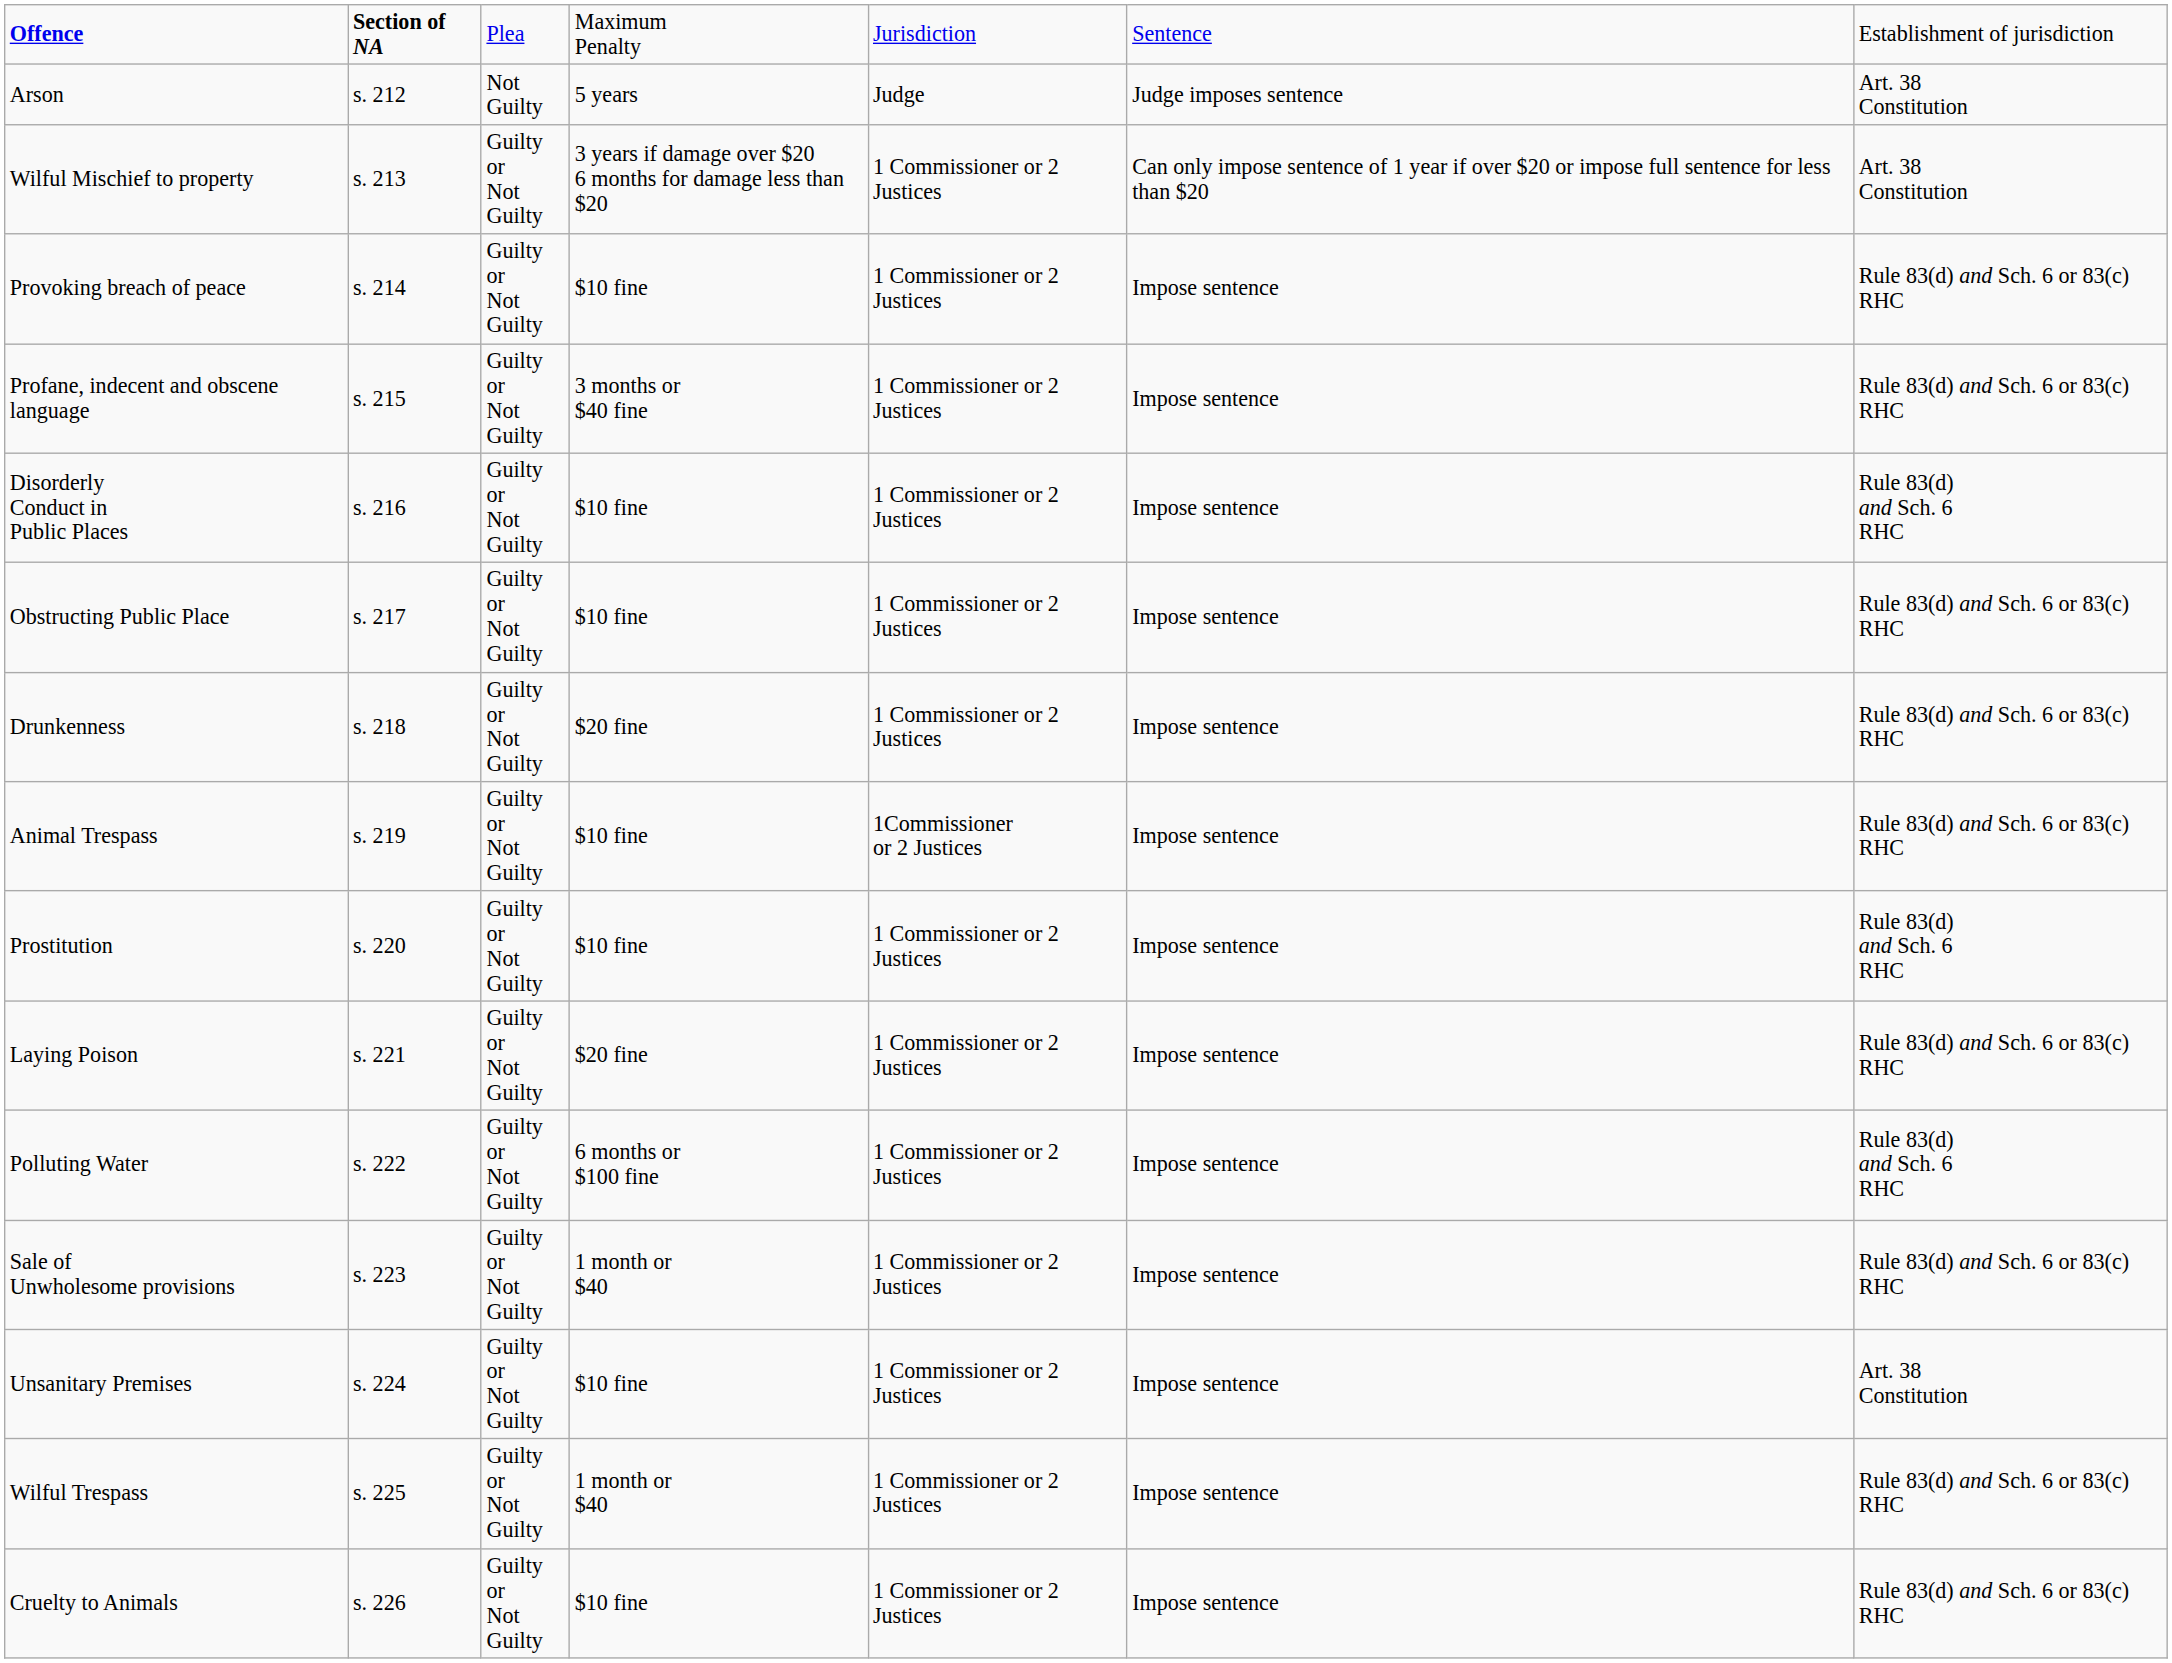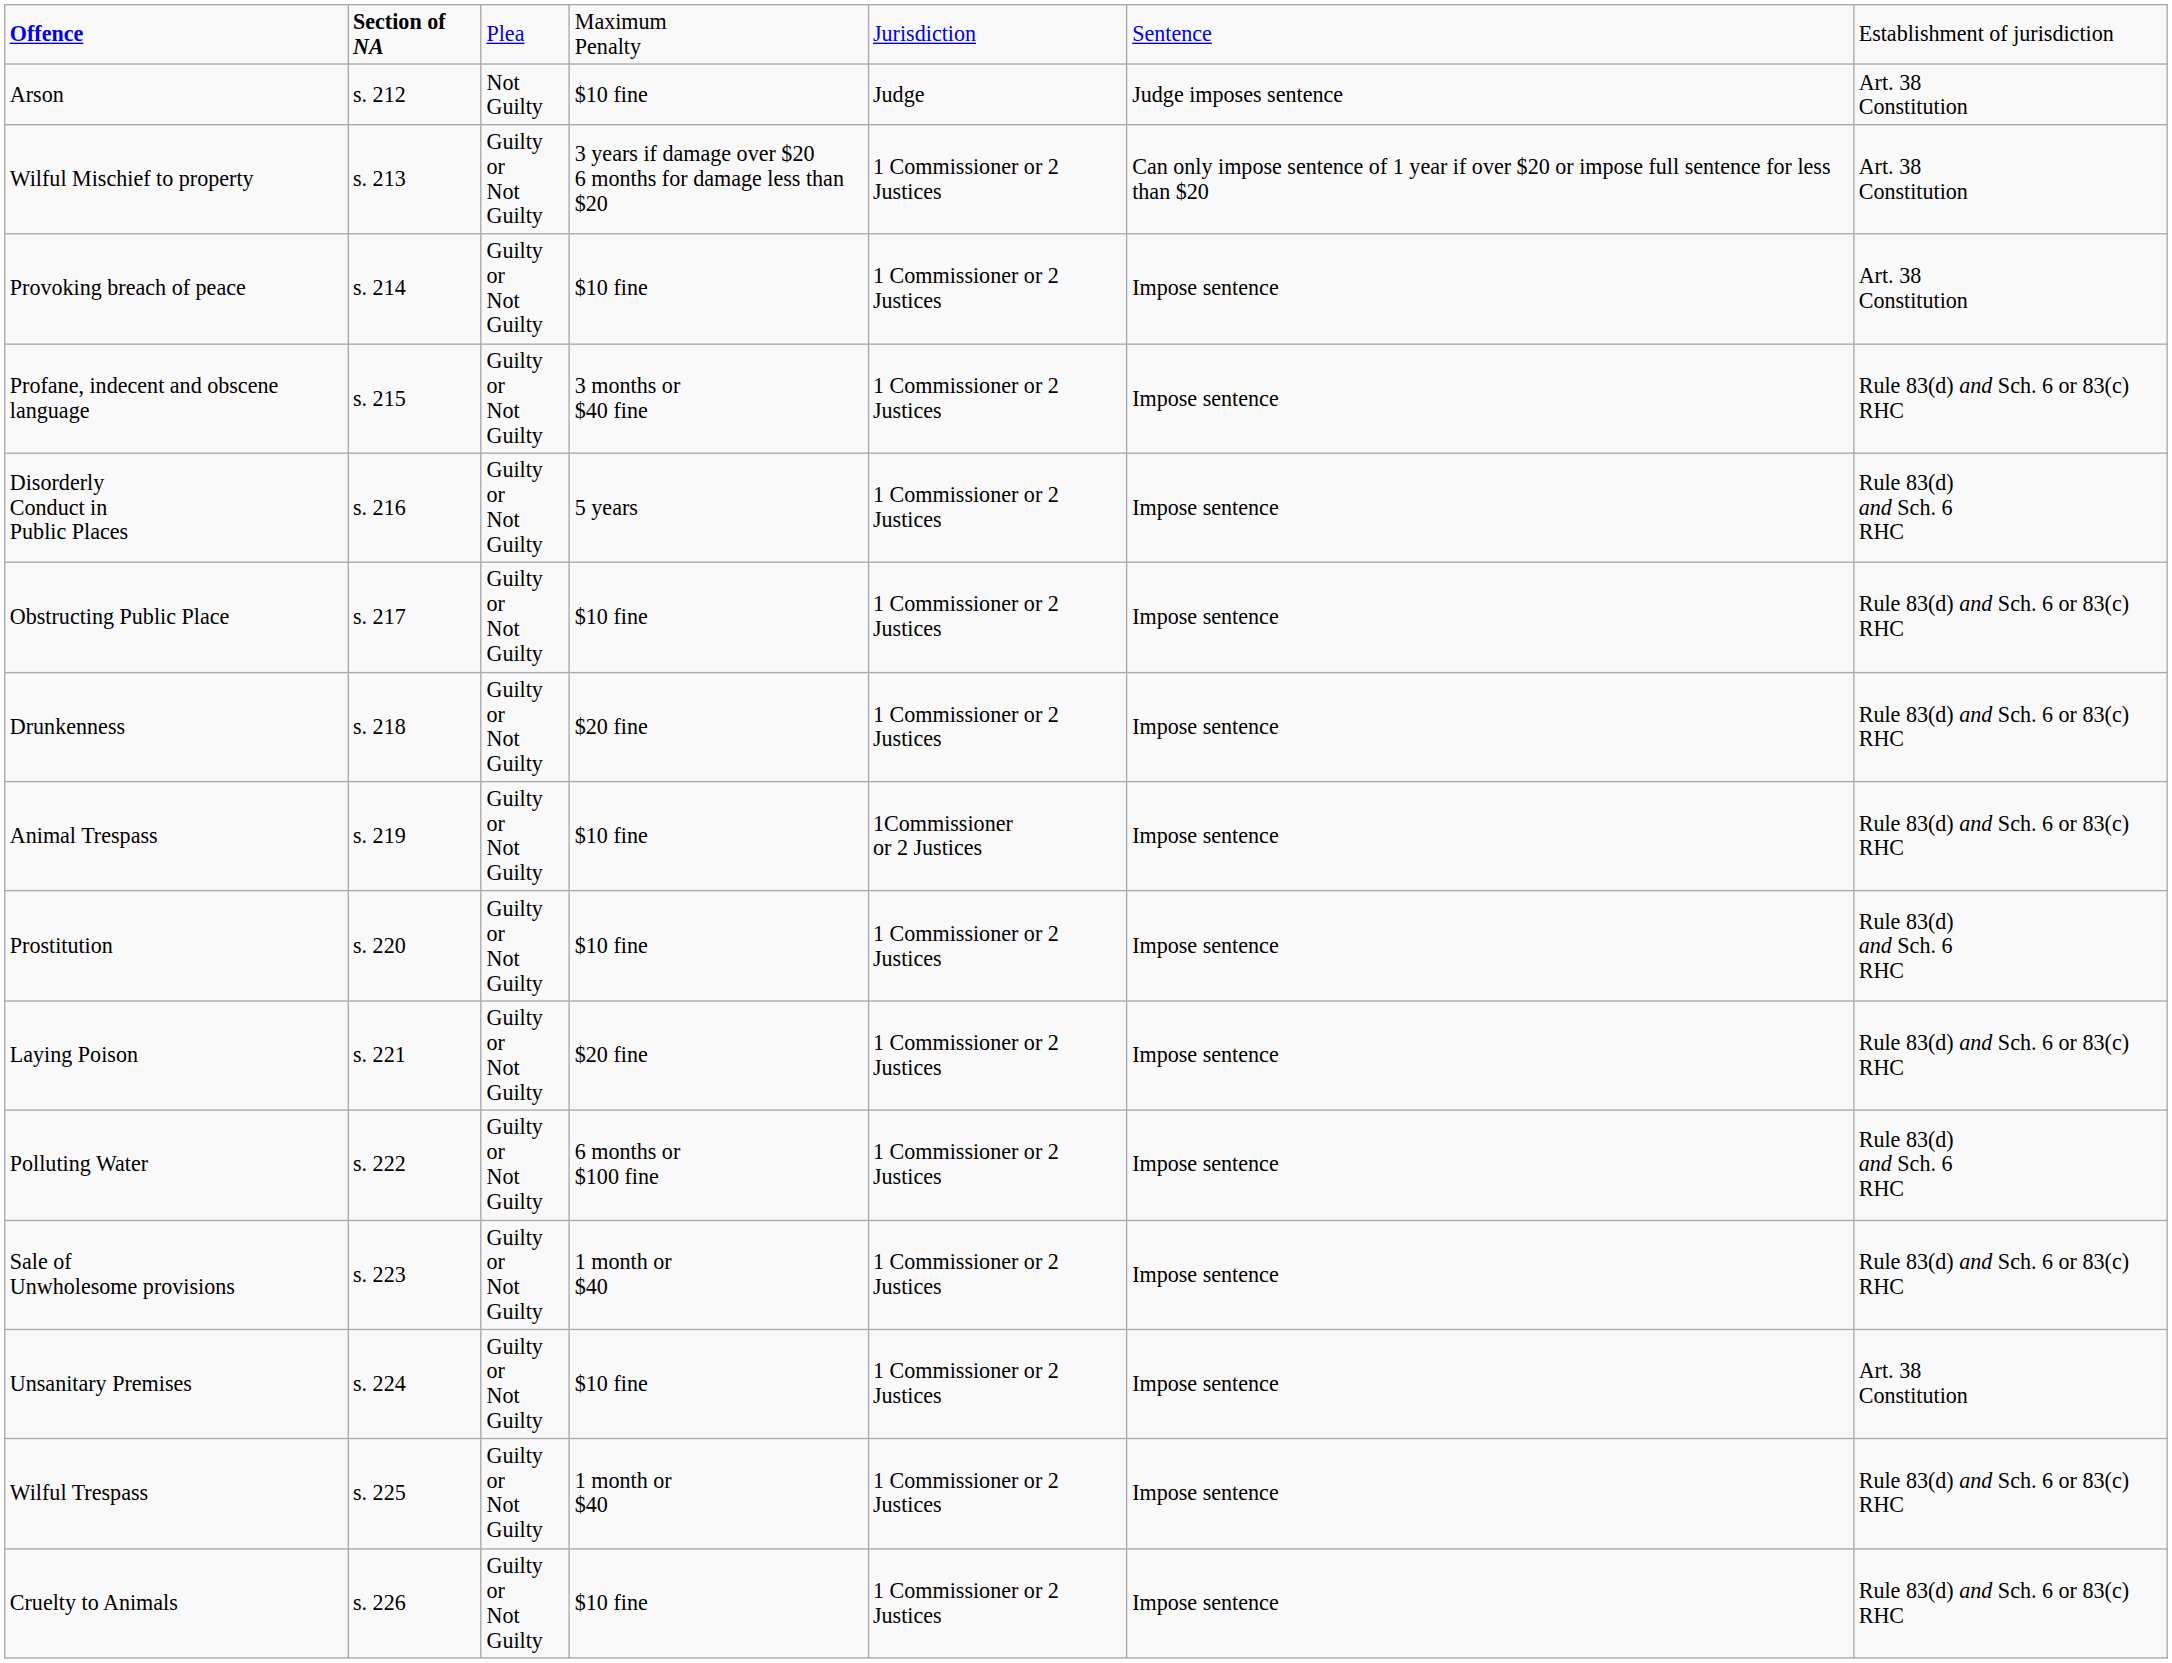Arson | column 4: 5 years -> $10 fine
Provoking breach of peace | column 7: Rule 83(d) and Sch. 6 or 83(c) RHC -> Art. 38 Constitution
Disorderly Conduct in Public Places | column 4: $10 fine -> 5 years
